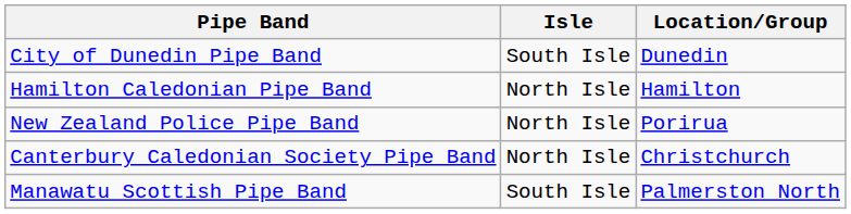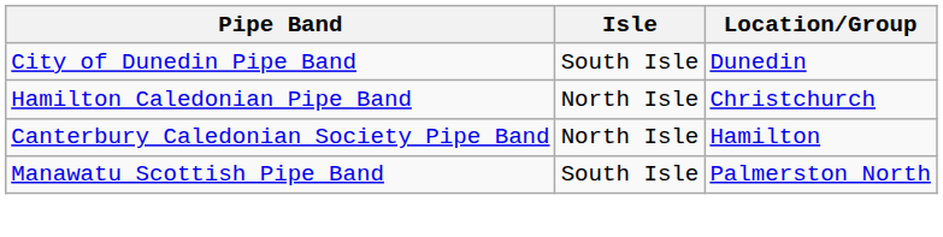Hamilton Caledonian Pipe Band | Location/Group: Hamilton -> Christchurch
- row: New Zealand Police Pipe Band | North Isle | Porirua
Canterbury Caledonian Society Pipe Band | Location/Group: Christchurch -> Hamilton
